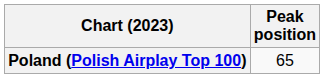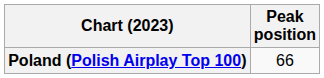Poland (Polish Airplay Top 100) | Peak position: 65 -> 66
